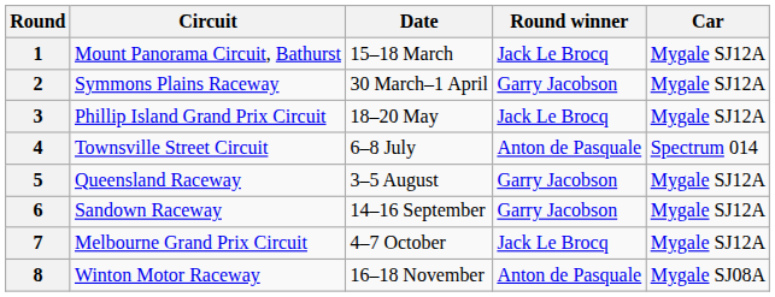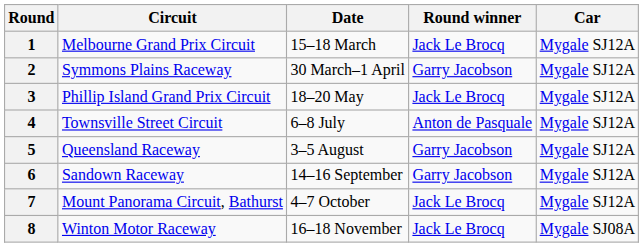1 | Circuit: Mount Panorama Circuit, Bathurst -> Melbourne Grand Prix Circuit
4 | Car: Spectrum 014 -> Mygale SJ12A
7 | Circuit: Melbourne Grand Prix Circuit -> Mount Panorama Circuit, Bathurst
8 | Round winner: Anton de Pasquale -> Jack Le Brocq
